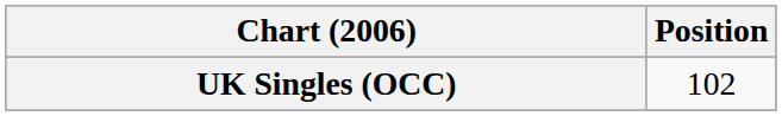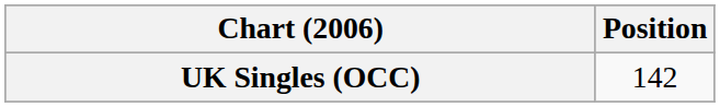UK Singles (OCC) | Position: 102 -> 142
